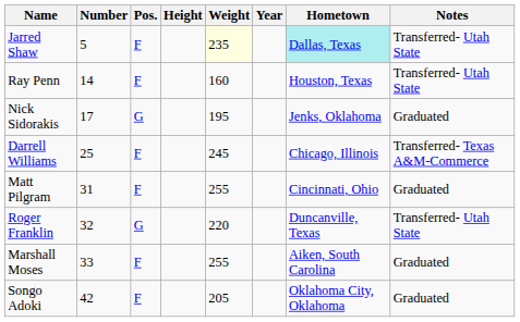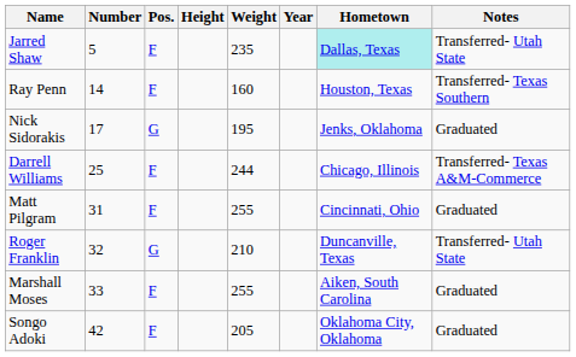Jarred Shaw | Weight: lightyellow background -> no background
Ray Penn | Notes: Transferred- Utah State -> Transferred- Texas Southern
Darrell Williams | Weight: 245 -> 244
Roger Franklin | Weight: 220 -> 210
